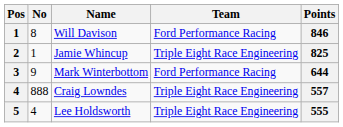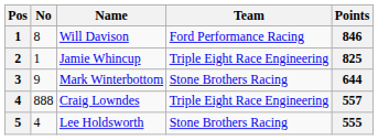Mark Winterbottom | Team: Ford Performance Racing -> Stone Brothers Racing
Lee Holdsworth | Team: Triple Eight Race Engineering -> Stone Brothers Racing
